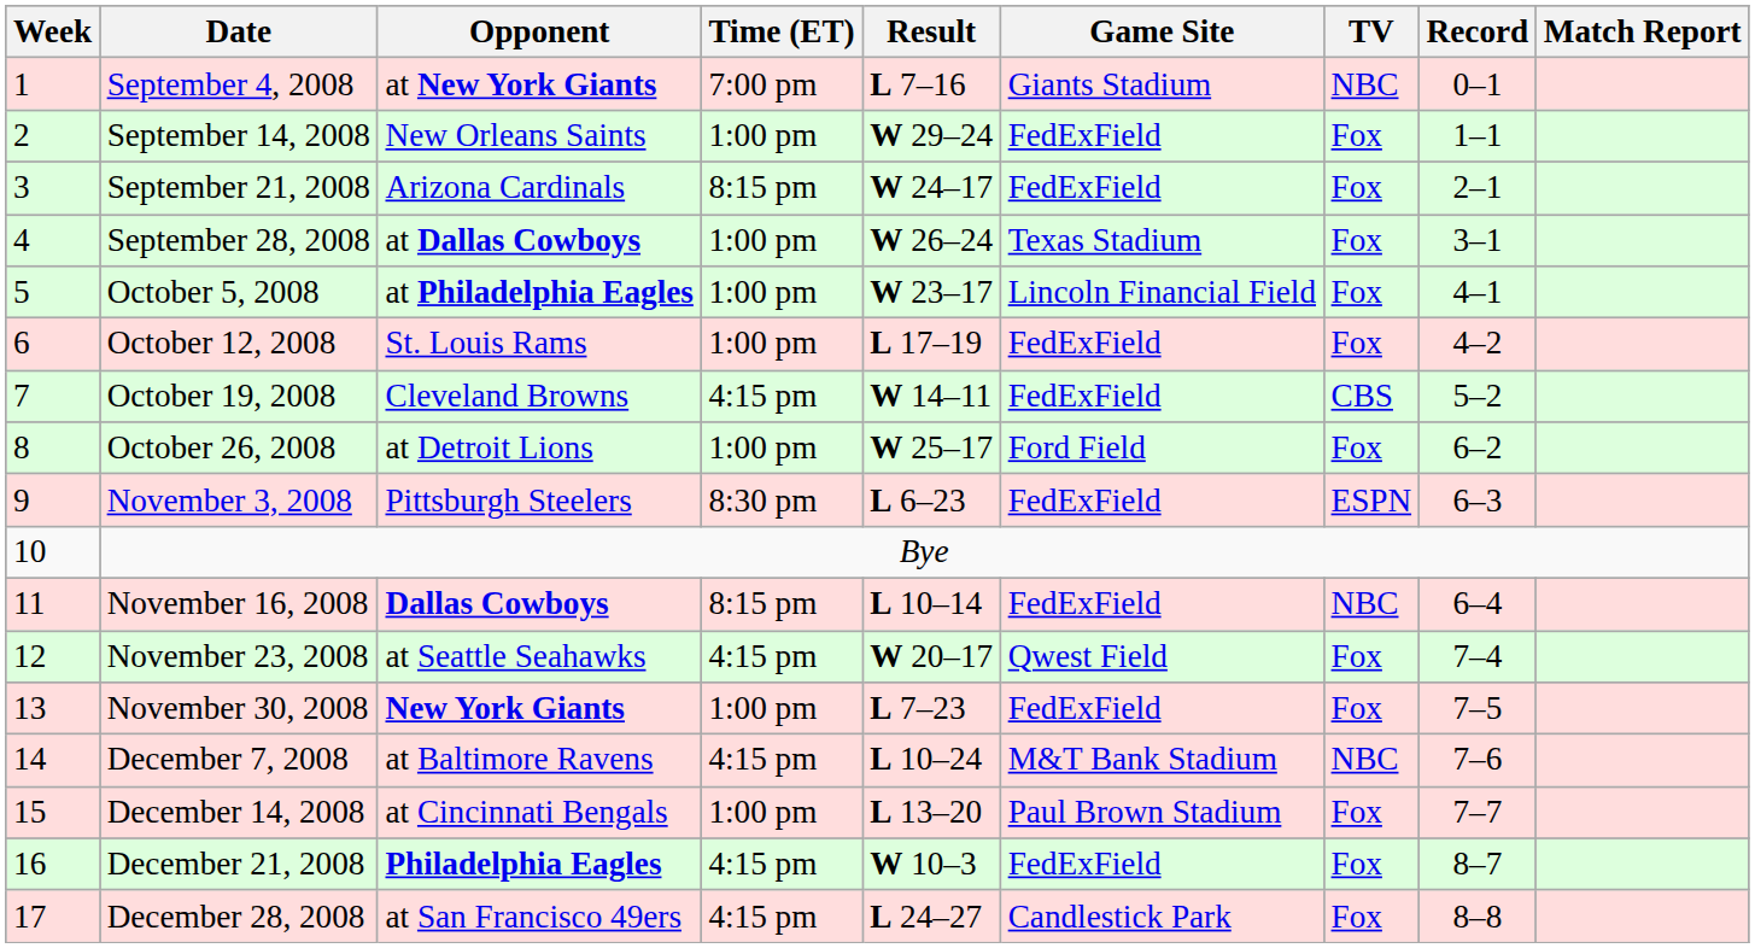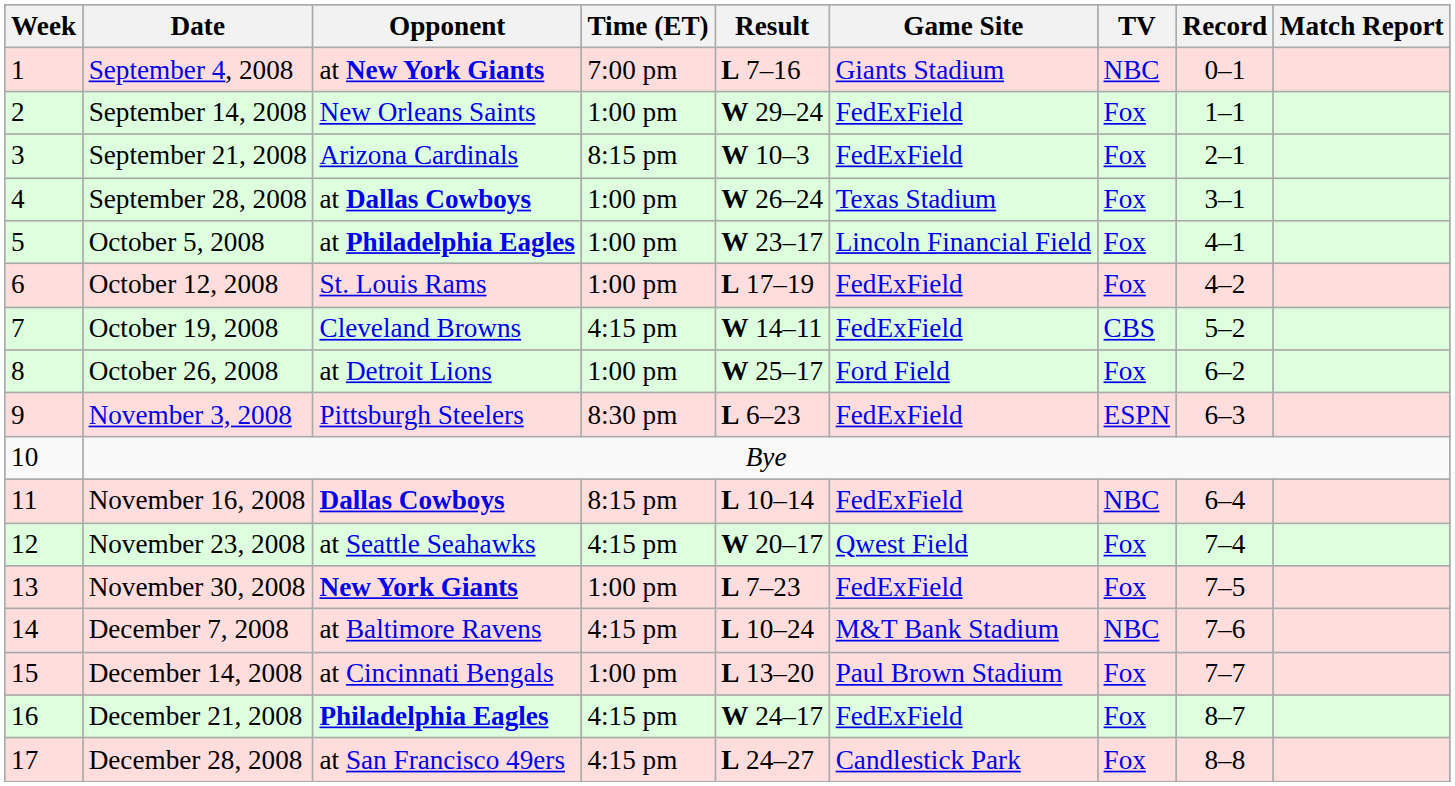September 21, 2008 | Result: W 24–17 -> W 10–3
December 21, 2008 | Result: W 10–3 -> W 24–17
